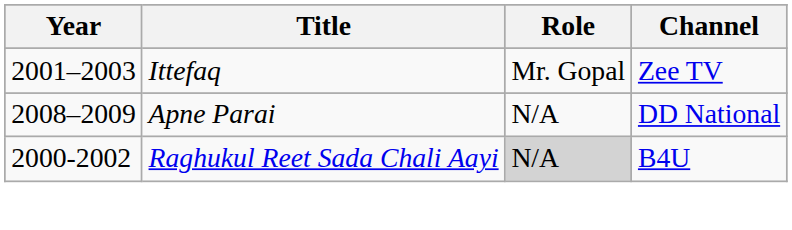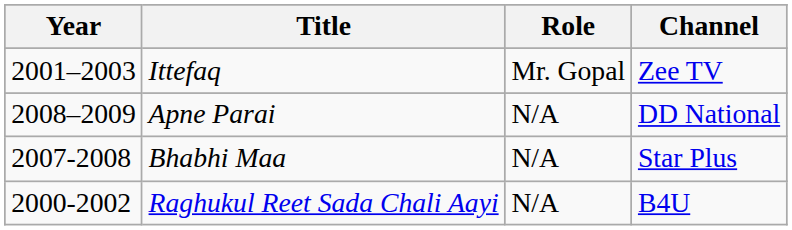+ row: 2007-2008 | Bhabhi Maa | N/A | Star Plus
Raghukul Reet Sada Chali Aayi | Role: lightgrey background -> no background
